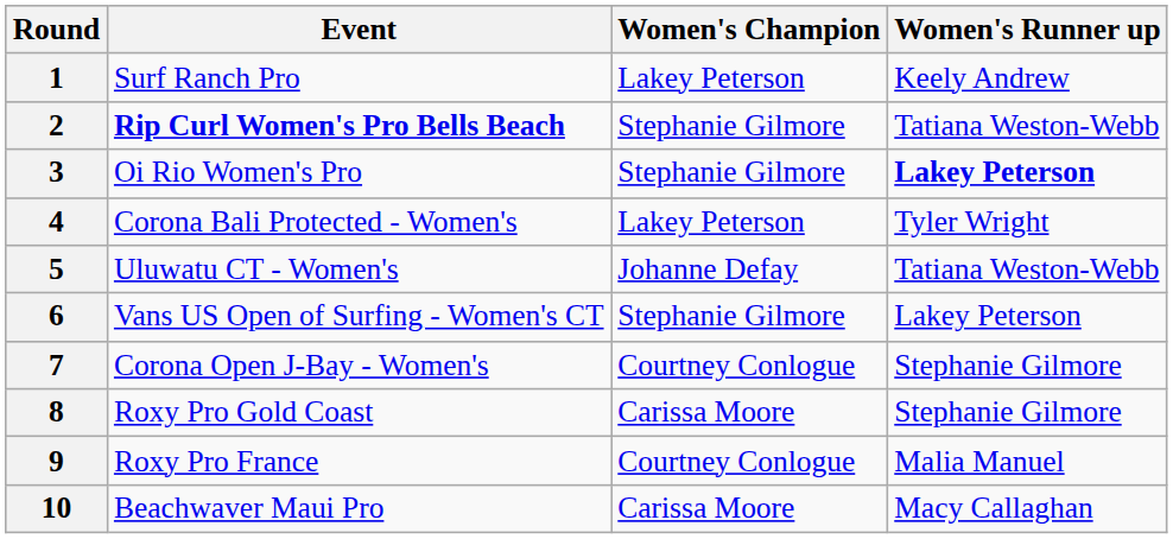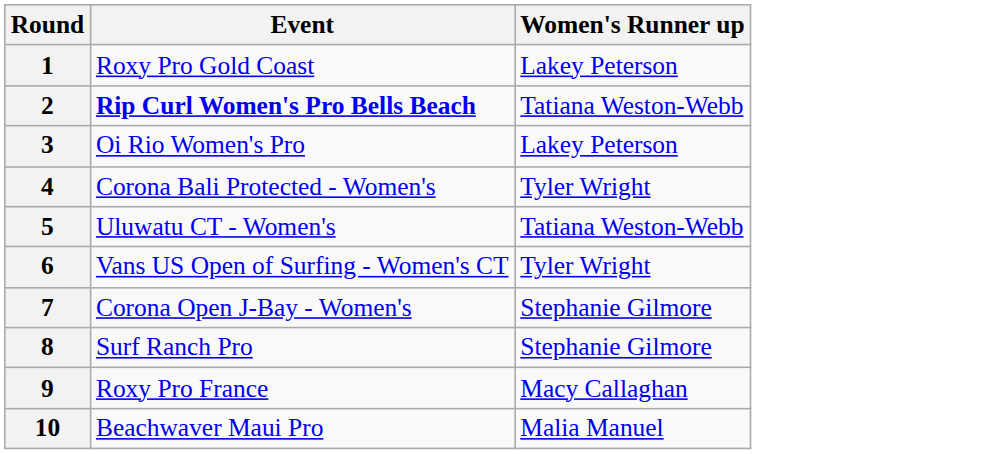- column: Women's Champion | Lakey Peterson | Stephanie Gilmore | Stephanie Gilmore | Lakey Peterson | Johanne Defay | Stephanie Gilmore | Courtney Conlogue | Carissa Moore | Courtney Conlogue | Carissa Moore
1 | Event: Surf Ranch Pro -> Roxy Pro Gold Coast
1 | Women's Runner up: Keely Andrew -> Lakey Peterson
3 | Women's Runner up: bold -> normal
6 | Women's Runner up: Lakey Peterson -> Tyler Wright
8 | Event: Roxy Pro Gold Coast -> Surf Ranch Pro
9 | Women's Runner up: Malia Manuel -> Macy Callaghan
10 | Women's Runner up: Macy Callaghan -> Malia Manuel
